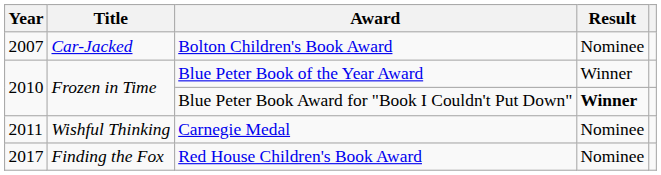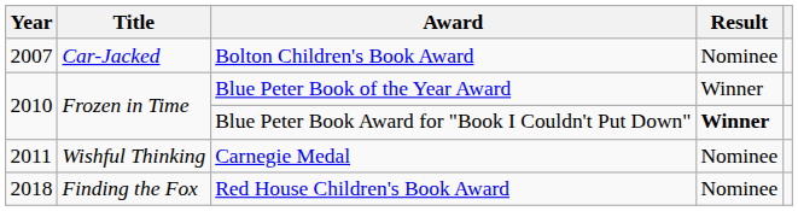Red House Children's Book Award | Year: 2017 -> 2018
